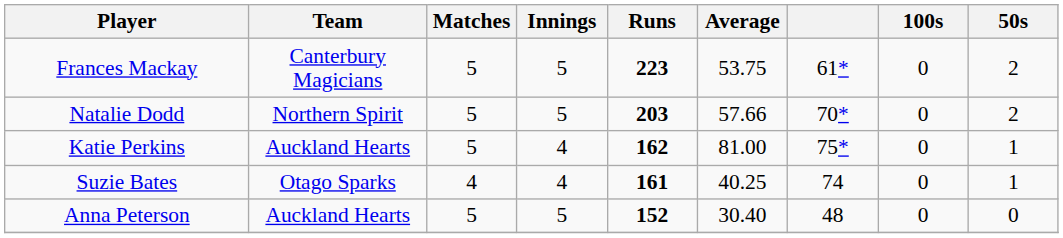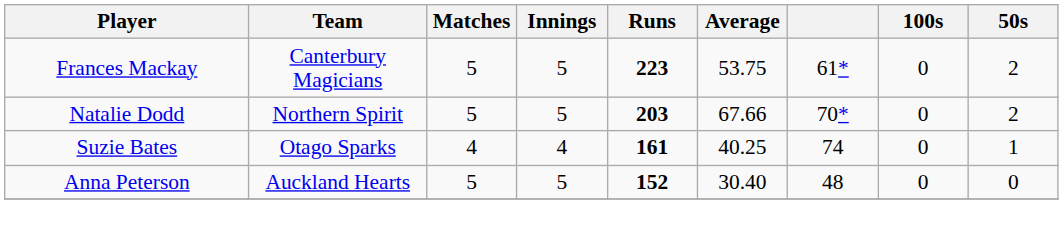Natalie Dodd | Average: 57.66 -> 67.66
- row: Katie Perkins | Auckland Hearts | 5 | 4 | 162 | 81.00 | 75* | 0 | 1
